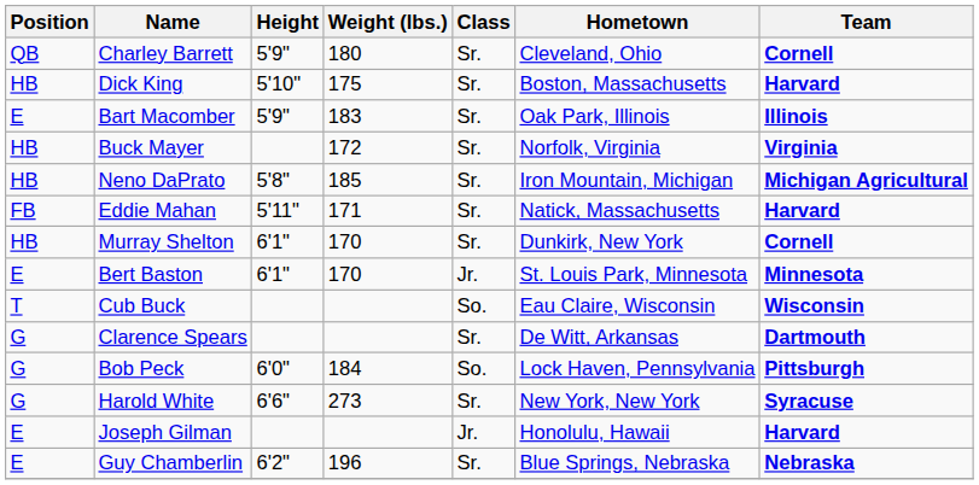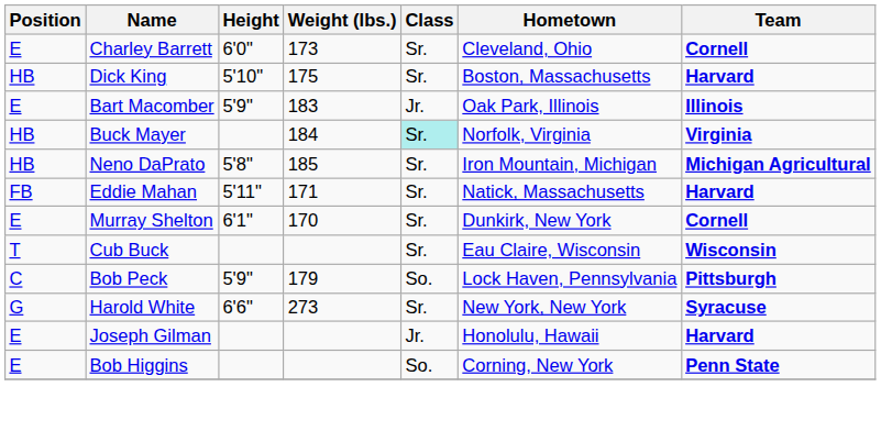Charley Barrett | Position: QB -> E
Charley Barrett | Height: 5'9" -> 6'0"
Charley Barrett | Weight (lbs.): 180 -> 173
Bart Macomber | Class: Sr. -> Jr.
Buck Mayer | Weight (lbs.): 172 -> 184
Buck Mayer | Class: no background -> paleturquoise background
Murray Shelton | Position: HB -> E
- row: E | Bert Baston | 6'1" | 170 | Jr. | St. Louis Park, Minnesota | Minnesota
Cub Buck | Class: So. -> Sr.
- row: G | Clarence Spears | Sr. | De Witt, Arkansas | Dartmouth
Bob Peck | Position: G -> C
Bob Peck | Height: 6'0" -> 5'9"
Bob Peck | Weight (lbs.): 184 -> 179
- row: E | Guy Chamberlin | 6'2" | 196 | Sr. | Blue Springs, Nebraska | Nebraska
+ row: E | Bob Higgins | So. | Corning, New York | Penn State
